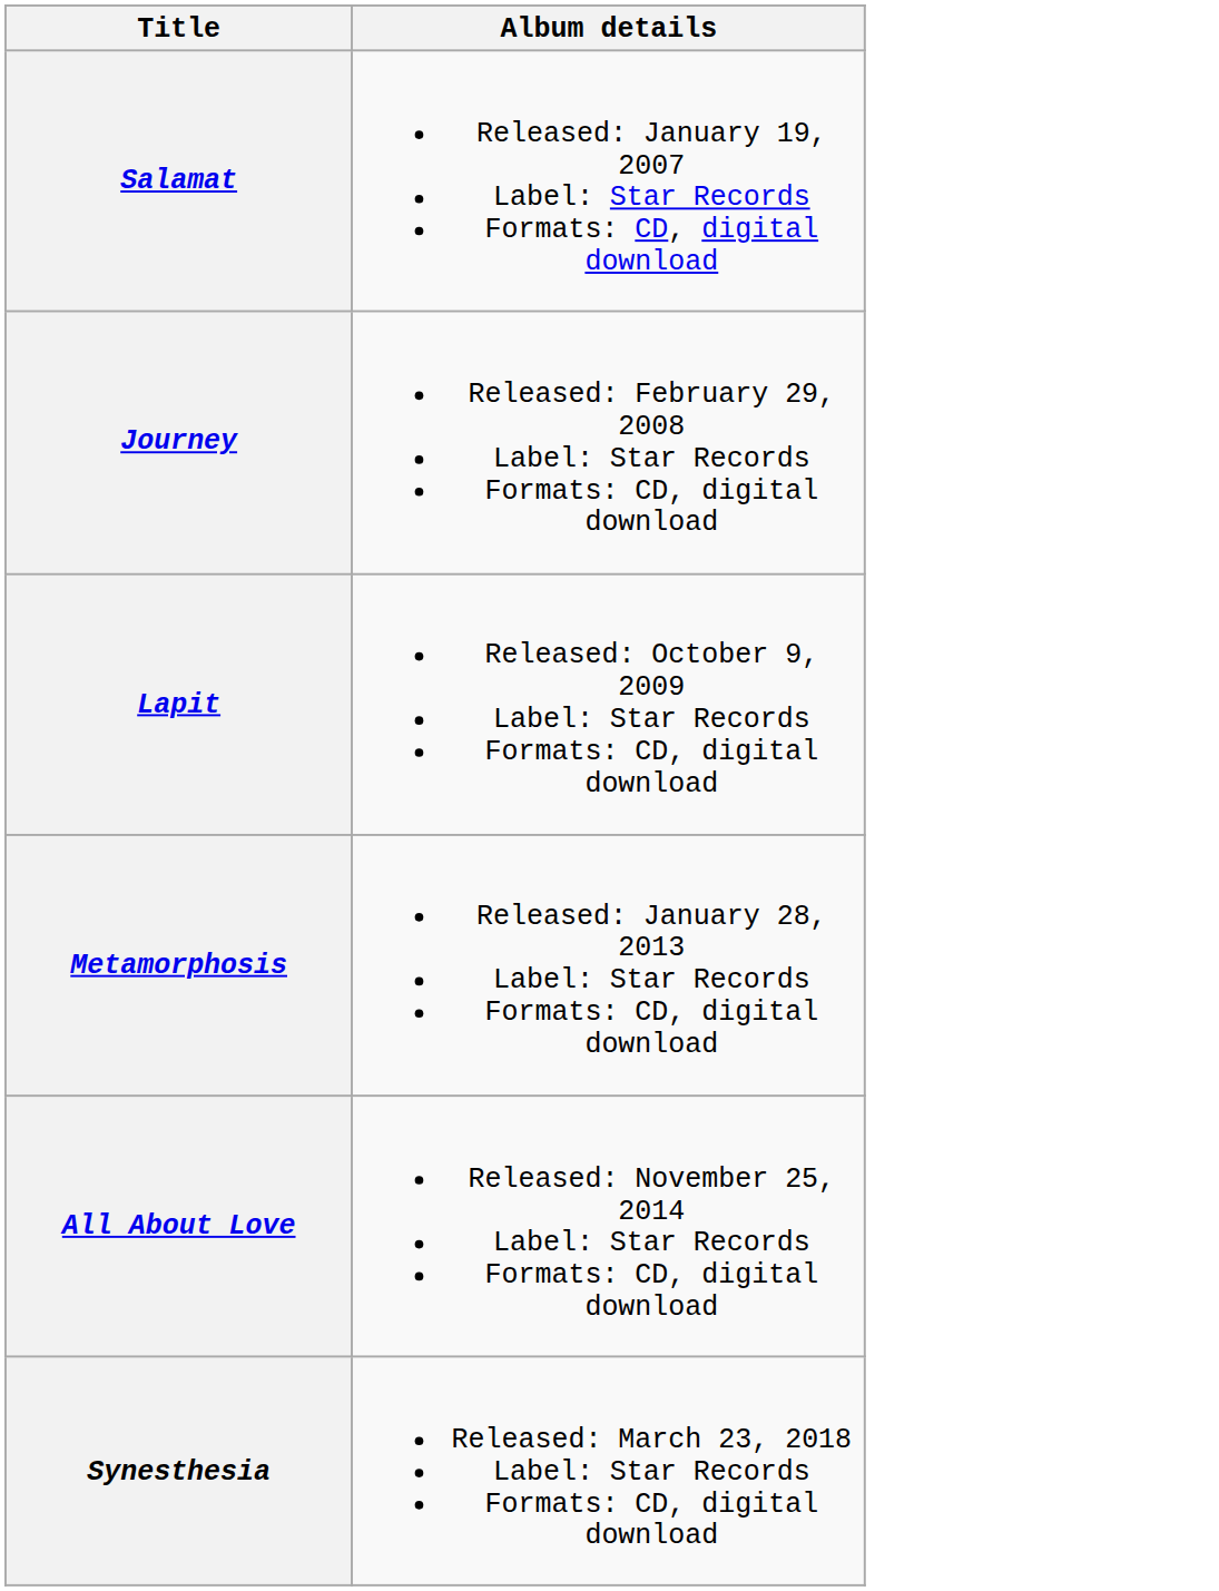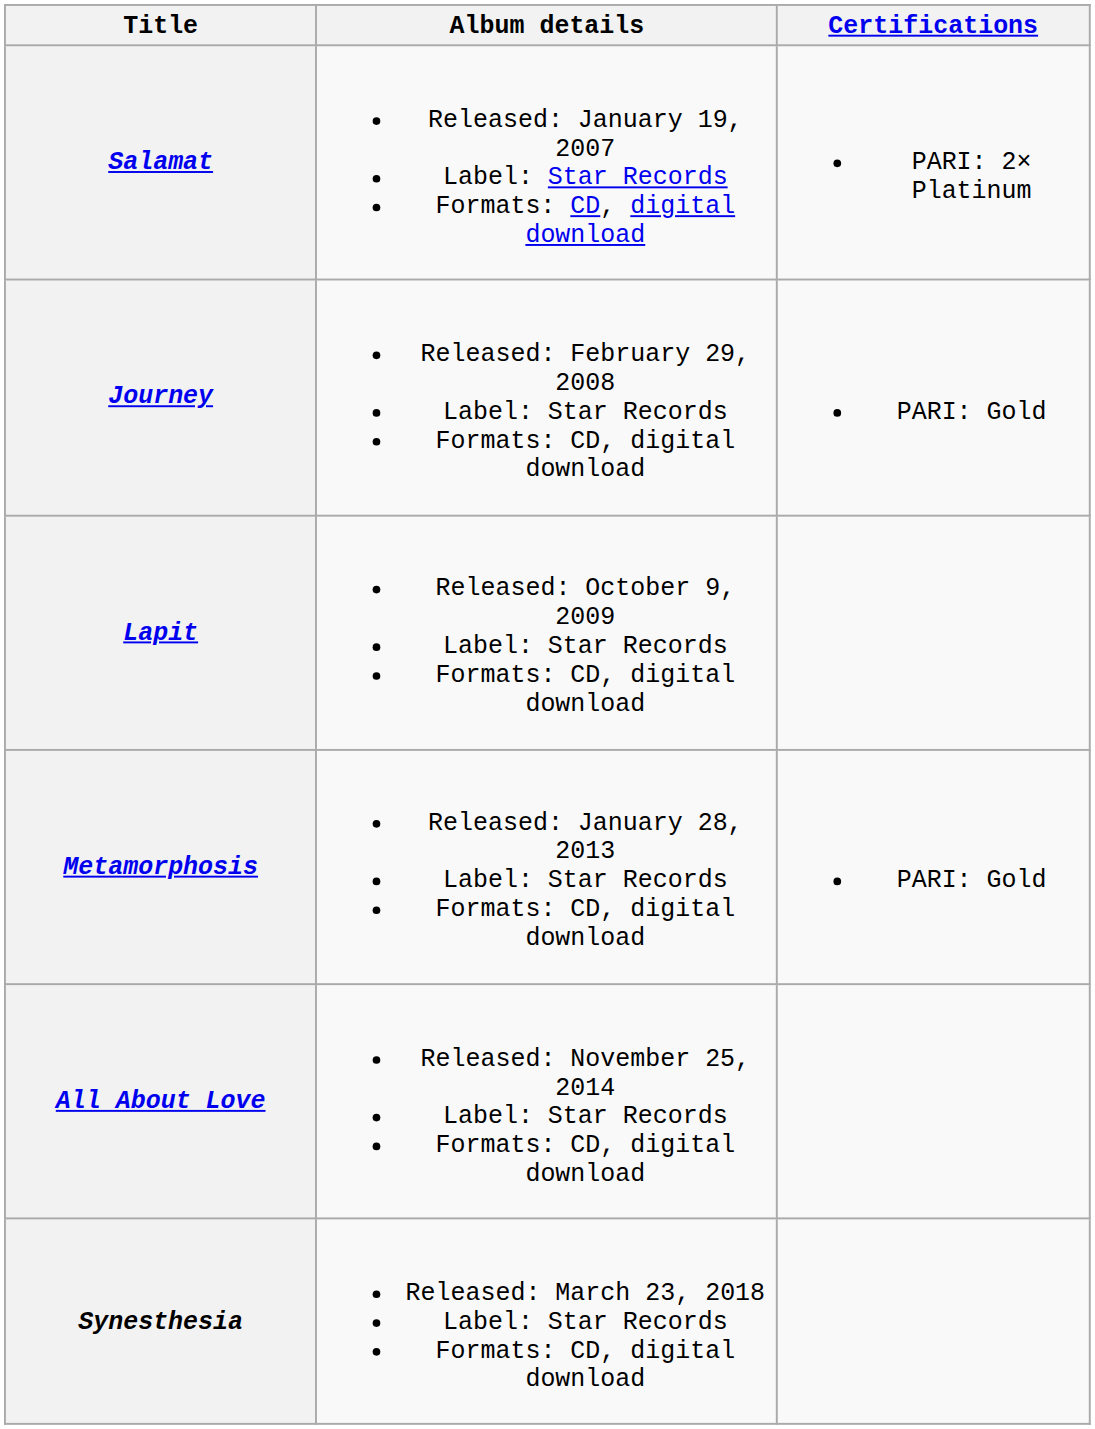+ column: Certifications | PARI: 2× Platinum | PARI: Gold | PARI: Gold
